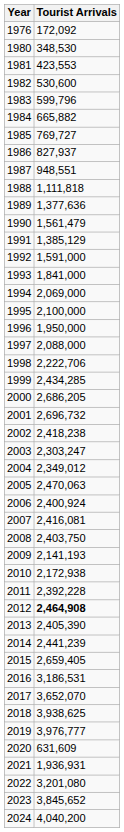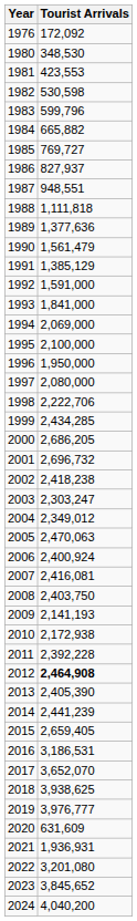1982 | Tourist Arrivals: 530,600 -> 530,598
1997 | Tourist Arrivals: 2,088,000 -> 2,080,000
